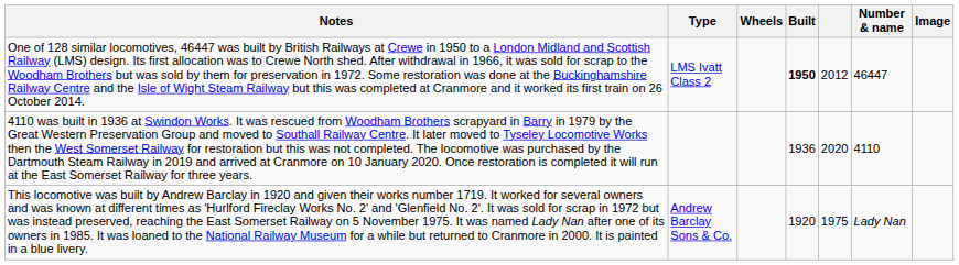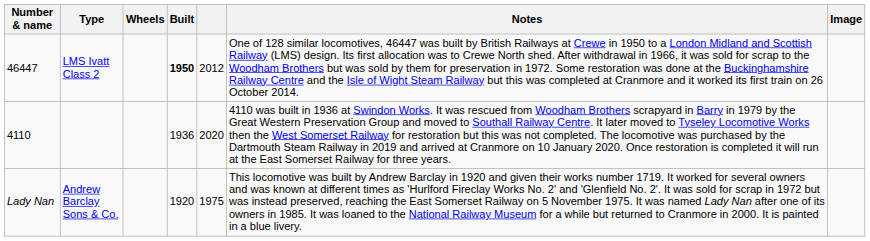columns swapped: Number & name <-> Notes
